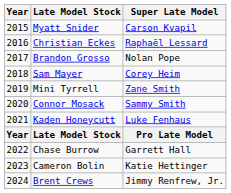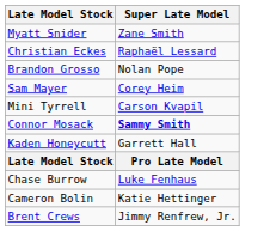- column: Year | 2015 | 2016 | 2017 | 2018 | 2019 | 2020 | 2021 | Year | 2022 | 2023 | 2024
Myatt Snider | Super Late Model: Carson Kvapil -> Zane Smith
Mini Tyrrell | Super Late Model: Zane Smith -> Carson Kvapil
Connor Mosack | Super Late Model: normal -> bold
Kaden Honeycutt | Super Late Model: Luke Fenhaus -> Garrett Hall
Chase Burrow | Super Late Model: Garrett Hall -> Luke Fenhaus
